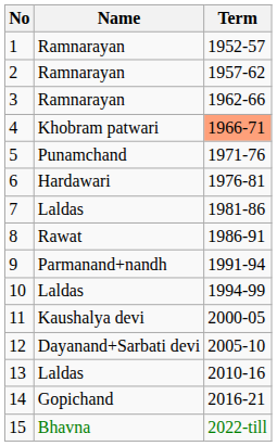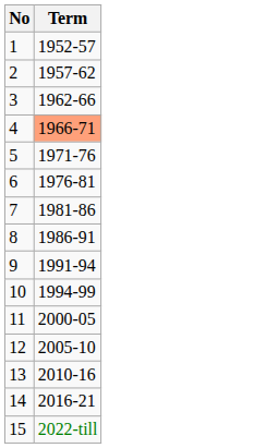- column: Name | Ramnarayan | Ramnarayan | Ramnarayan | Khobram patwari | Punamchand | Hardawari | Laldas | Rawat | Parmanand+nandh | Laldas | Kaushalya devi | Dayanand+Sarbati devi | Laldas | Gopichand | Bhavna
